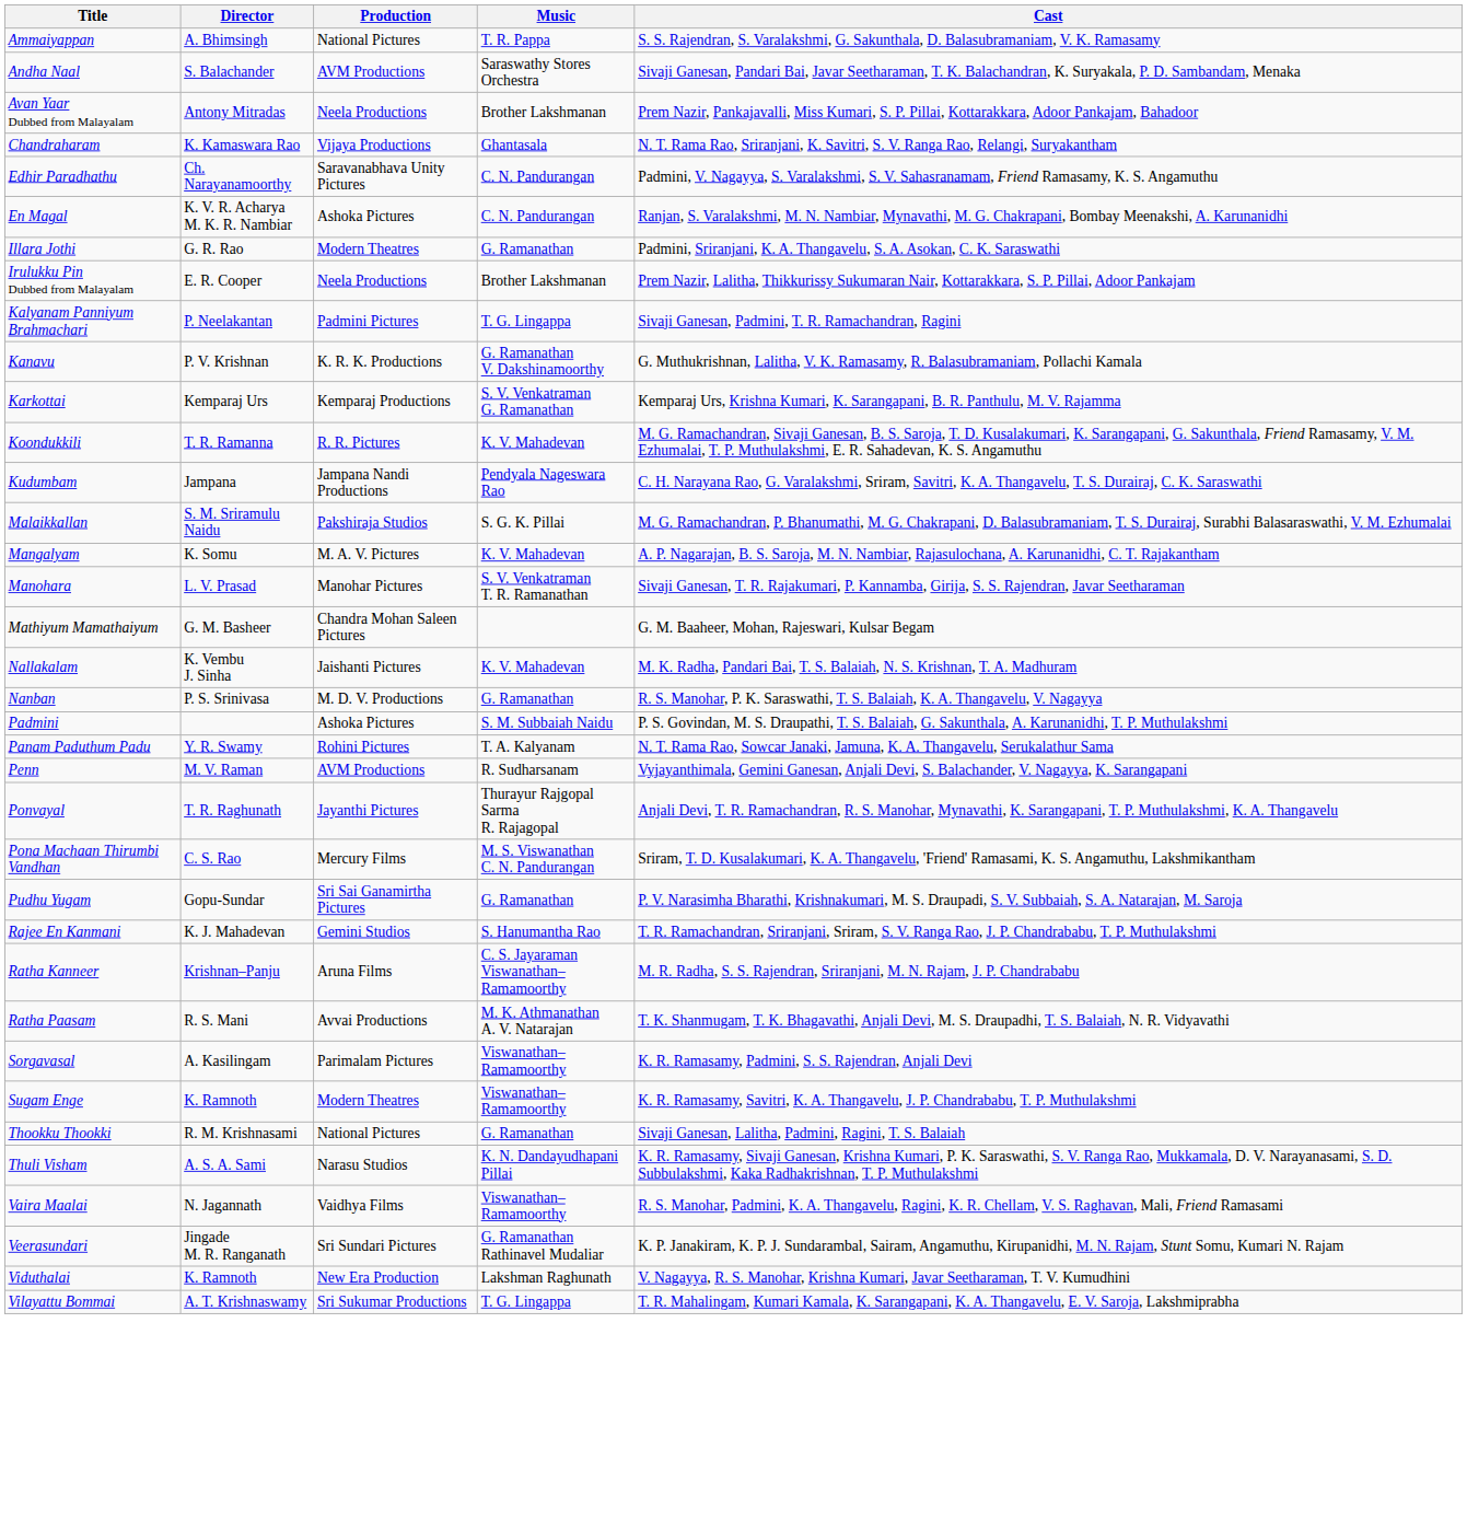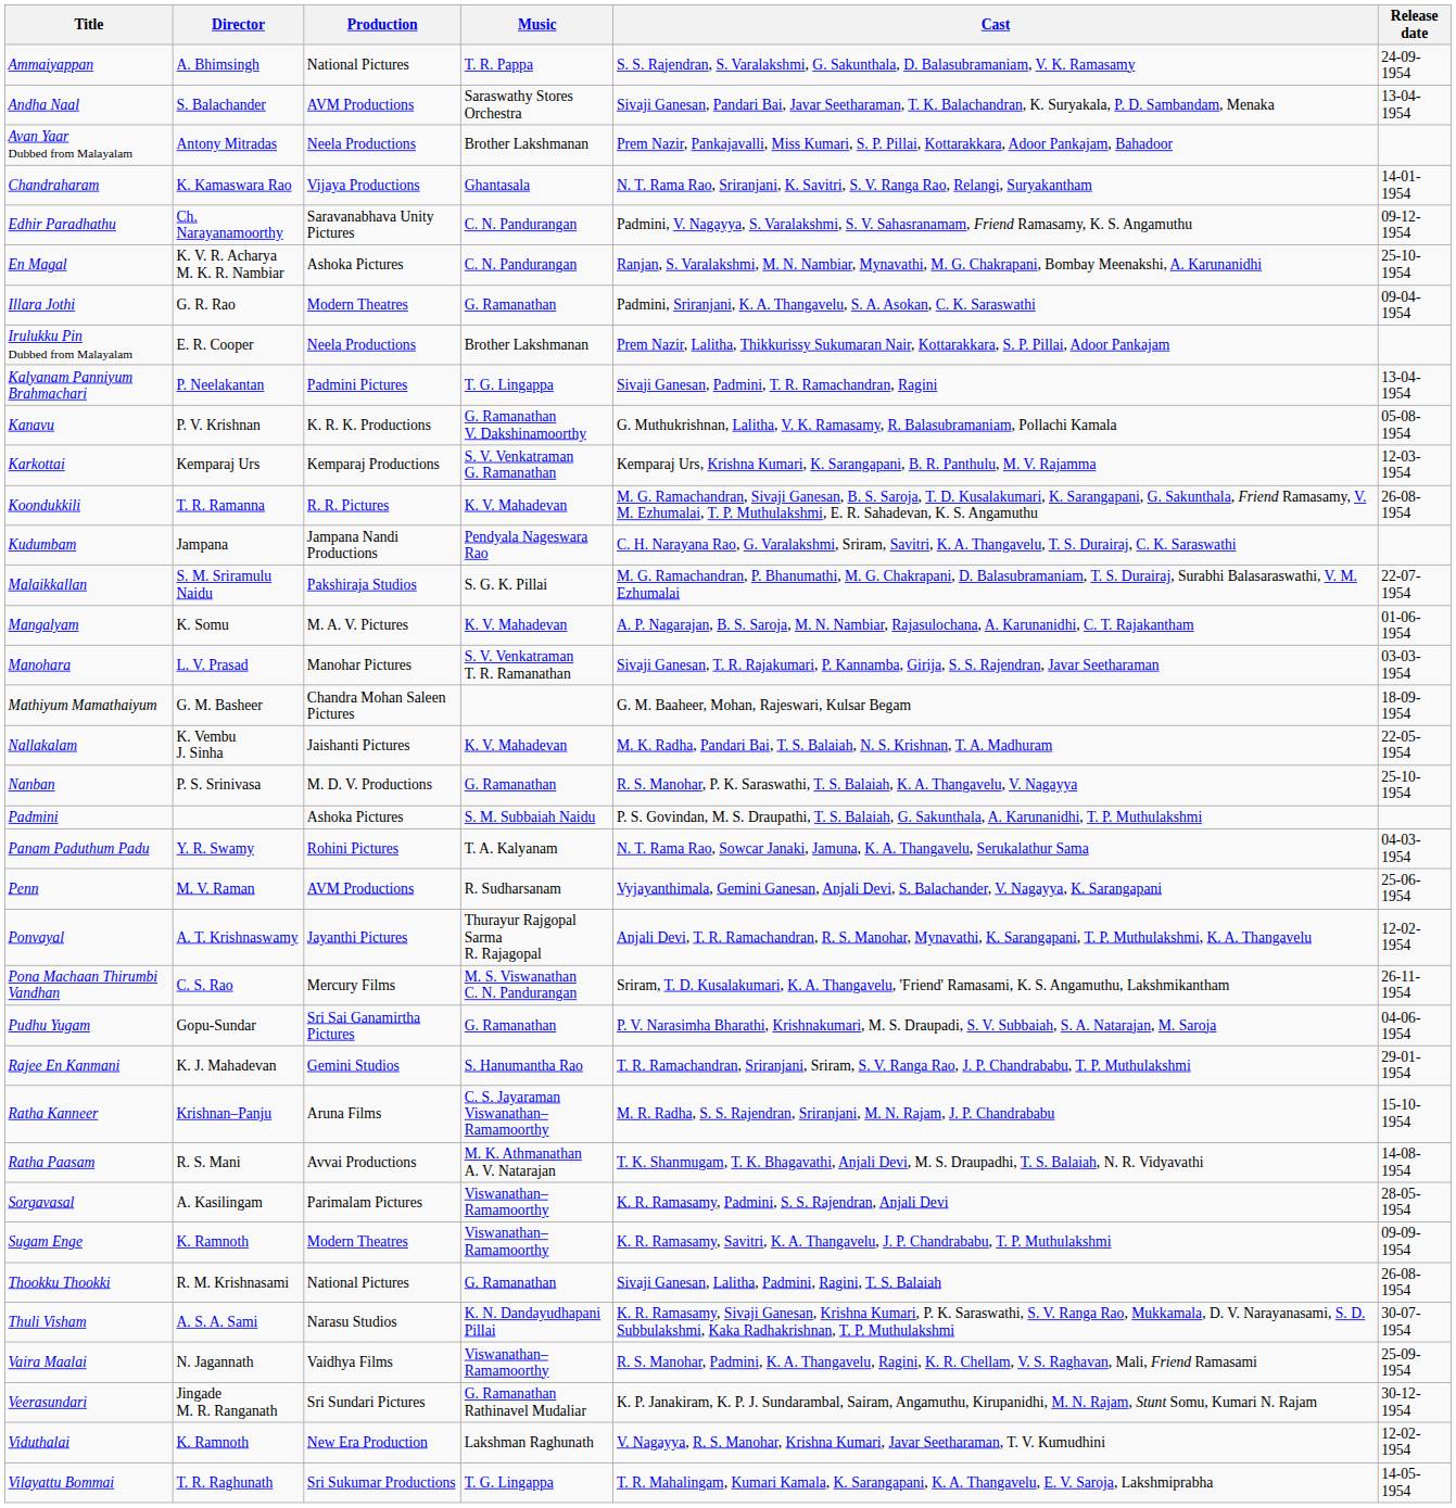+ column: Release date | 24-09-1954 | 13-04-1954 | 14-01-1954 | 09-12-1954 | 25-10-1954 | 09-04-1954 | 13-04-1954 | 05-08-1954 | 12-03-1954 | 26-08-1954 | 22-07-1954 | 01-06-1954 | 03-03-1954 | 18-09-1954 | 22-05-1954 | 25-10-1954 | 04-03-1954 | 25-06-1954 | 12-02-1954 | 26-11-1954 | 04-06-1954 | 29-01-1954 | 15-10-1954 | 14-08-1954 | 28-05-1954 | 09-09-1954 | 26-08-1954 | 30-07-1954 | 25-09-1954 | 30-12-1954 | 12-02-1954 | 14-05-1954
Ponvayal | Director: T. R. Raghunath -> A. T. Krishnaswamy
Vilayattu Bommai | Director: A. T. Krishnaswamy -> T. R. Raghunath
